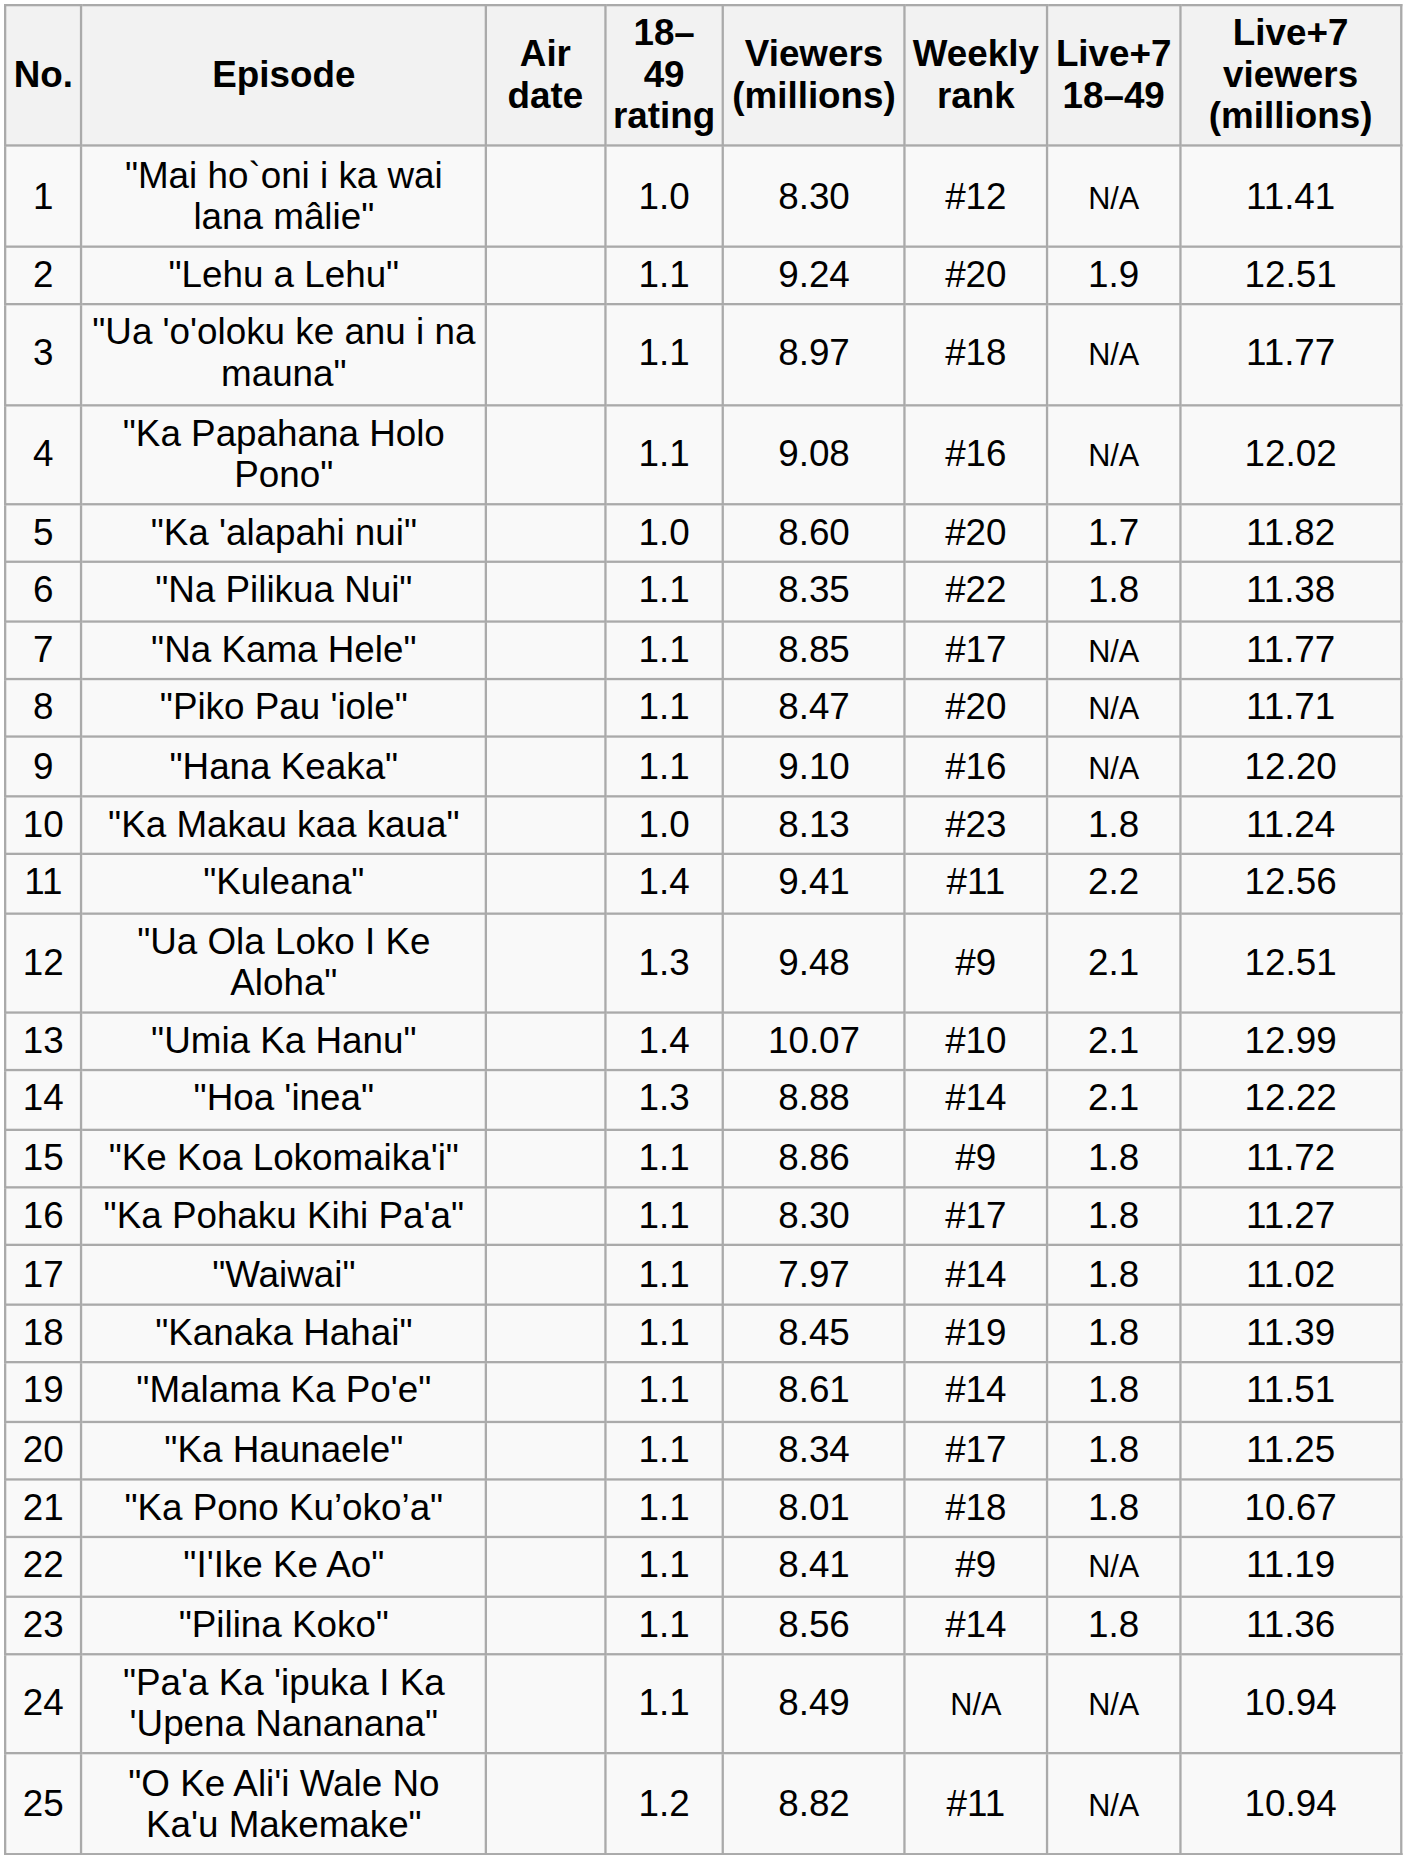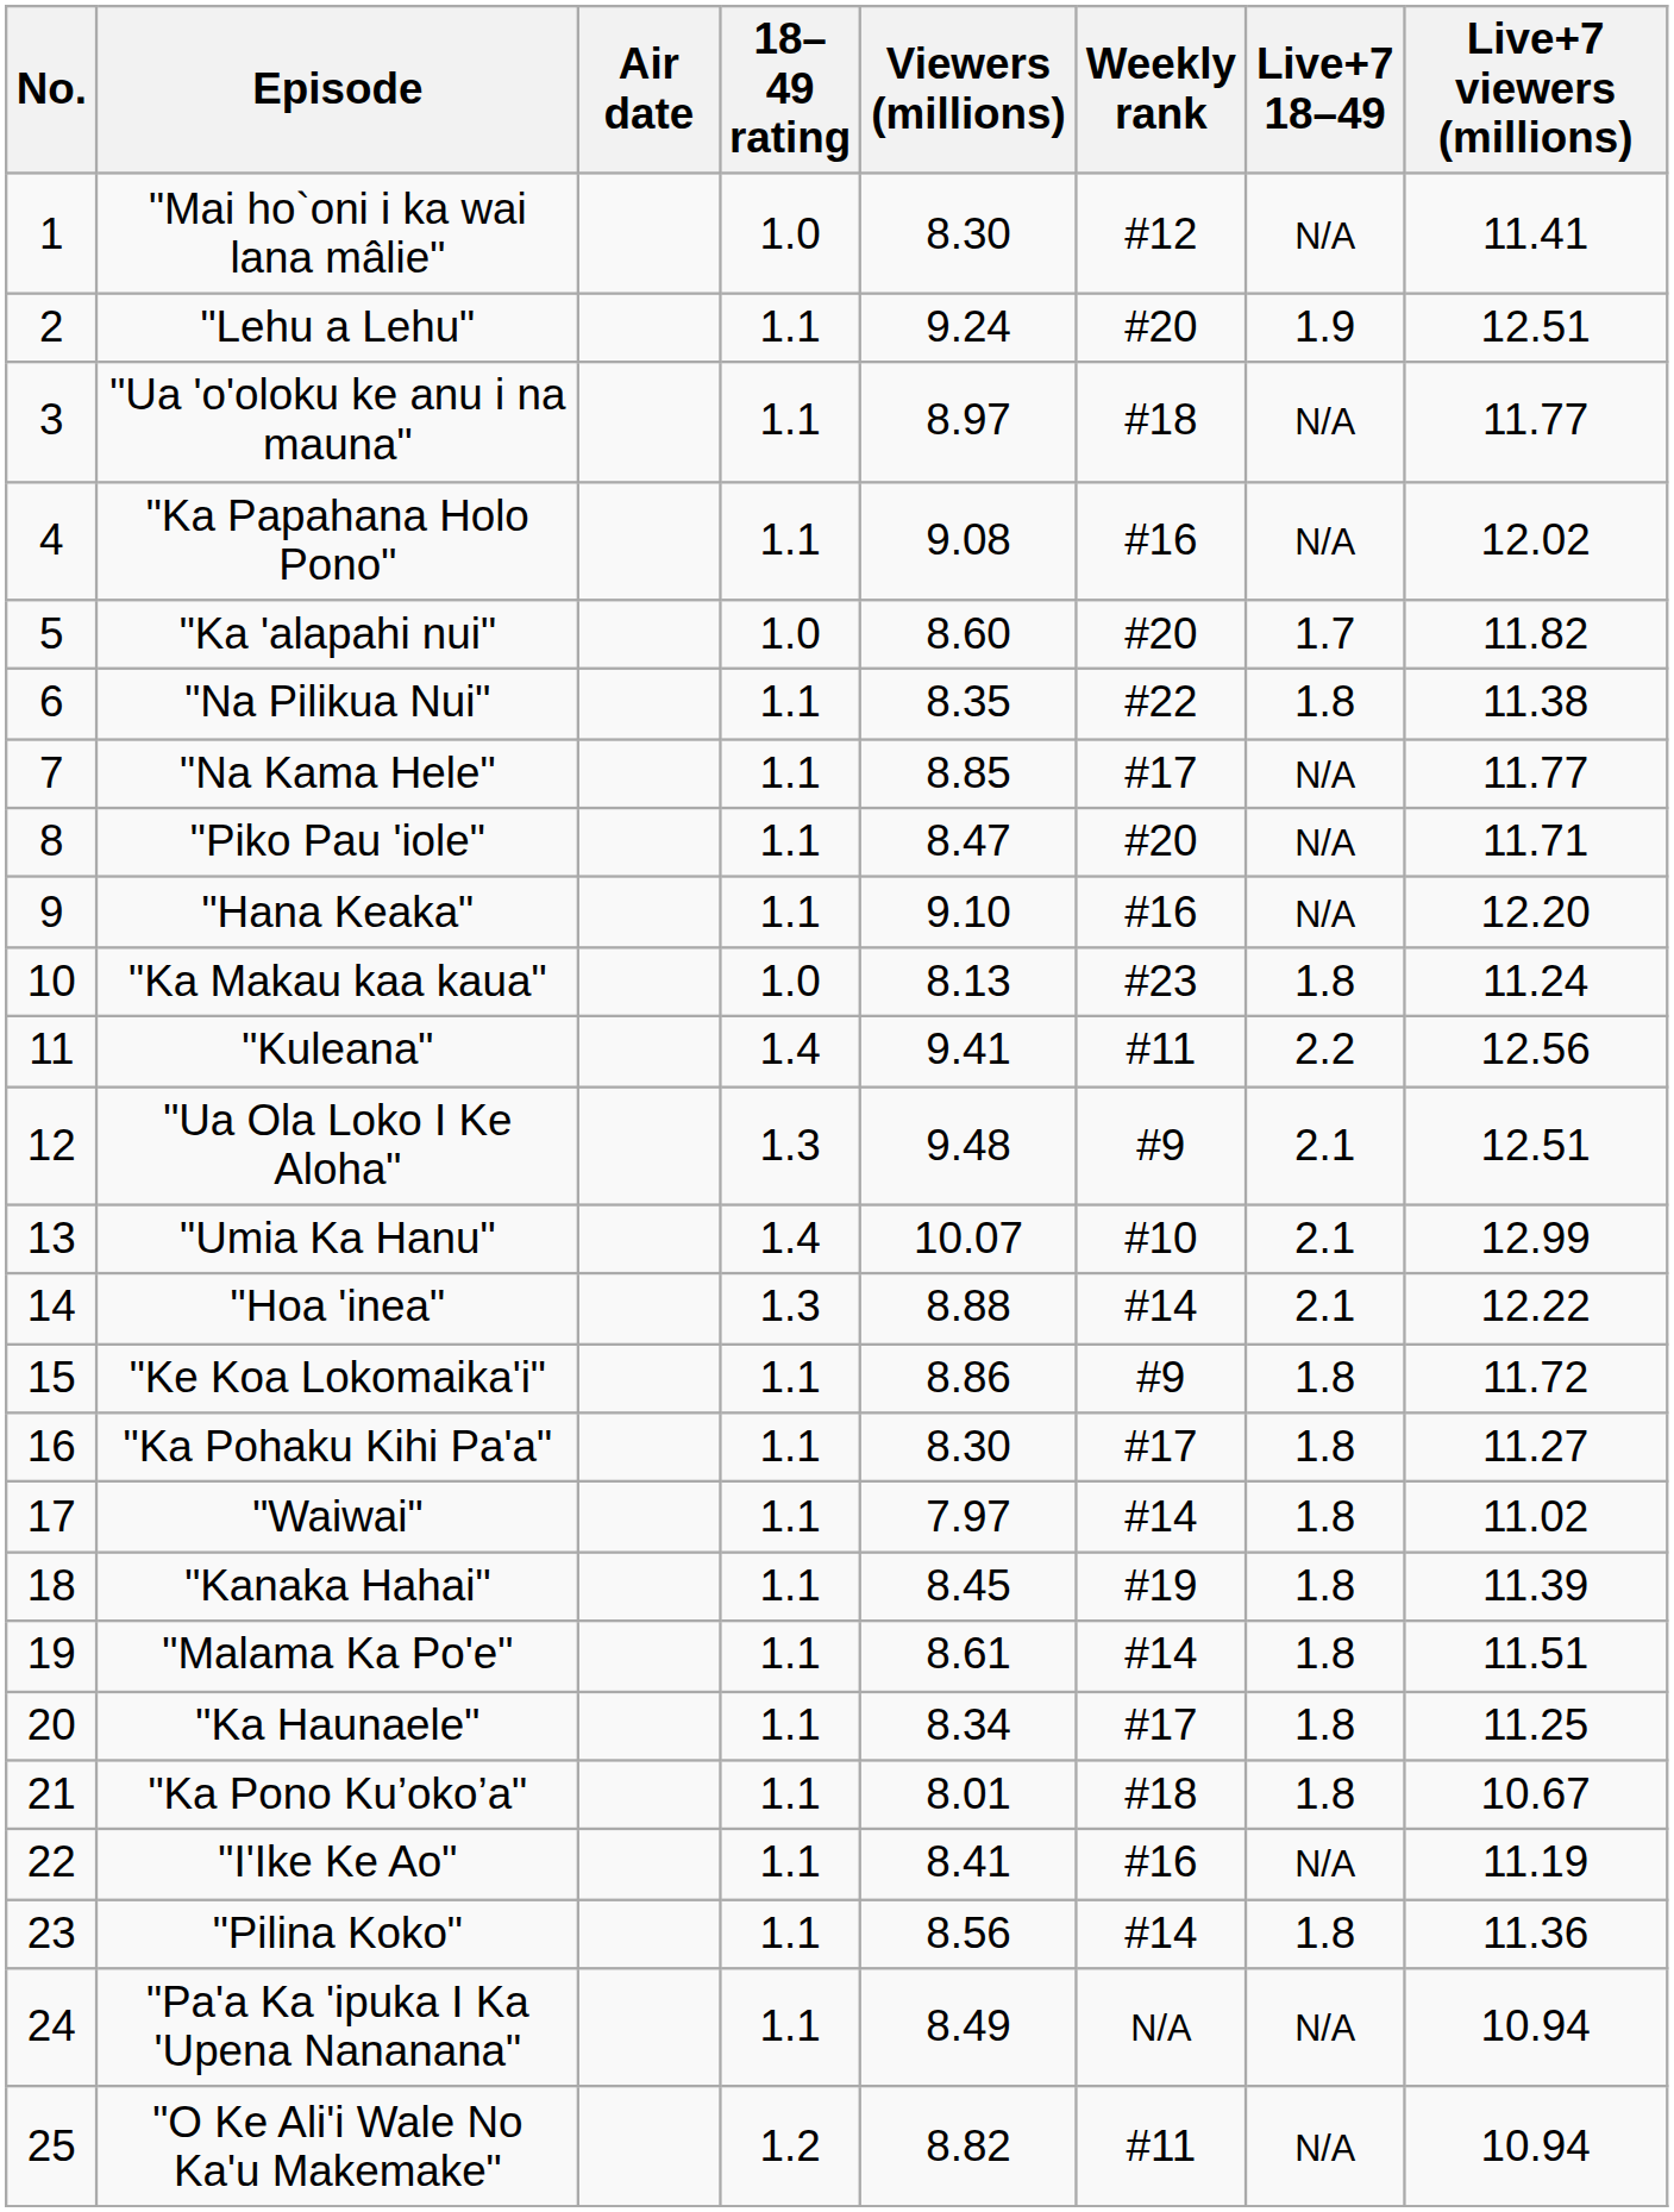"I'Ike Ke Ao" | Weekly rank: #9 -> #16
